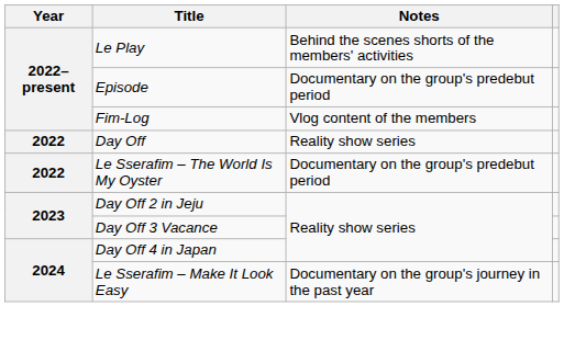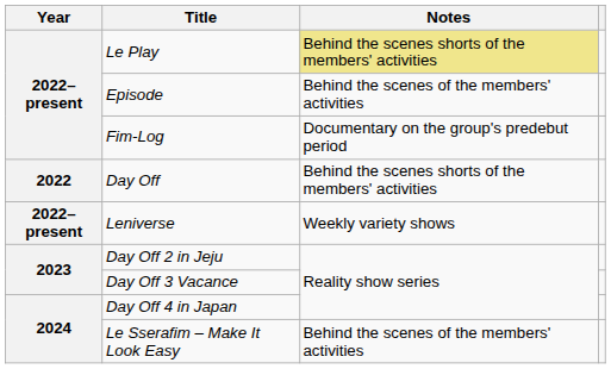Le Play | Notes: no background -> khaki background
Episode | Notes: Documentary on the group's predebut period -> Behind the scenes of the members' activities
Fim-Log | Notes: Vlog content of the members -> Documentary on the group's predebut period
Day Off | Notes: Reality show series -> Behind the scenes shorts of the members' activities
+ row: 2022–present | Leniverse | Weekly variety shows
- row: 2022 | Le Sserafim – The World Is My Oyster | Documentary on the group's predebut period
Le Sserafim – Make It Look Easy | Notes: Documentary on the group's journey in the past year -> Behind the scenes of the members' activities
